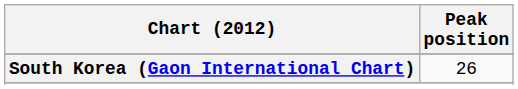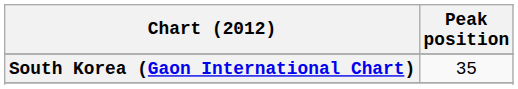South Korea (Gaon International Chart) | Peak position: 26 -> 35
